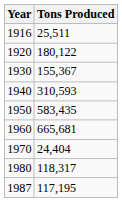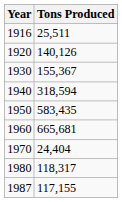1920 | Tons Produced: 180,122 -> 140,126
1940 | Tons Produced: 310,593 -> 318,594
1987 | Tons Produced: 117,195 -> 117,155
